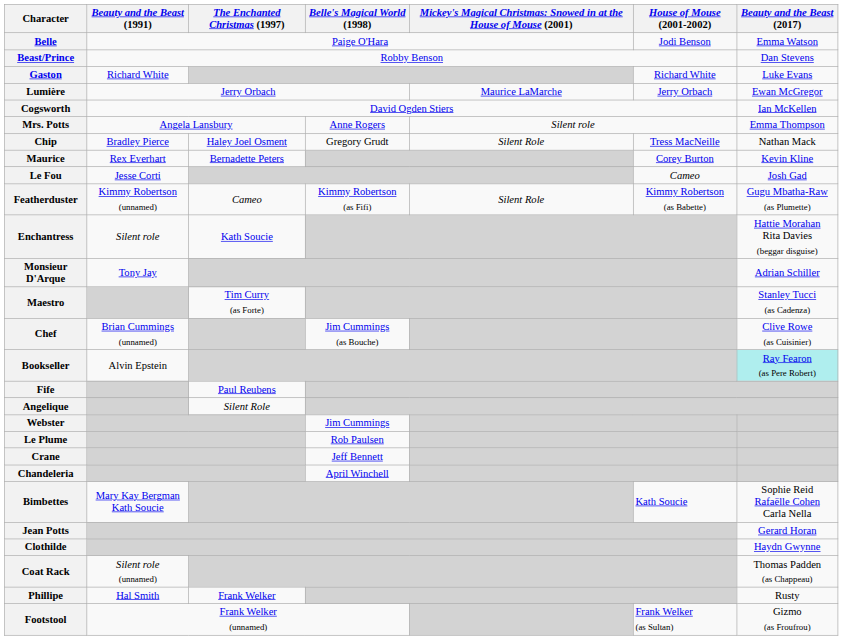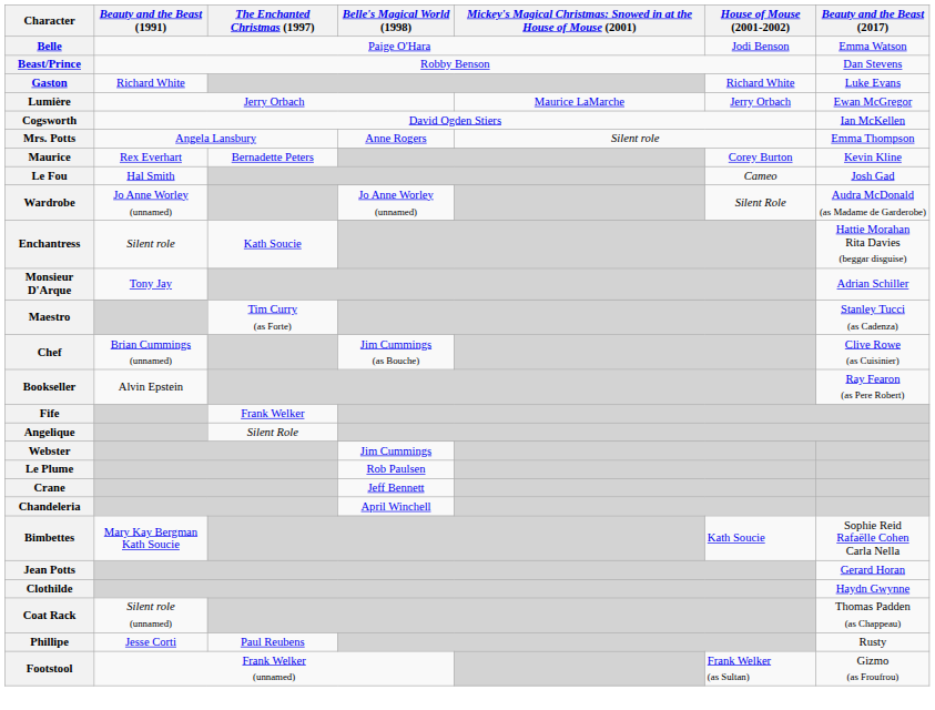- row: Chip | Bradley Pierce | Haley Joel Osment | Gregory Grudt | Silent Role | Tress MacNeille | Nathan Mack
Le Fou | Beauty and the Beast (1991): Jesse Corti -> Hal Smith
+ row: Wardrobe | Jo Anne Worley (unnamed) | Jo Anne Worley (unnamed) | Silent Role | Audra McDonald (as Madame de Garderobe)
- row: Featherduster | Kimmy Robertson (unnamed) | Cameo | Kimmy Robertson (as Fifi) | Silent Role | Kimmy Robertson (as Babette) | Gugu Mbatha-Raw (as Plumette)
Bookseller | Beauty and the Beast (2017): paleturquoise background -> no background
Fife | The Enchanted Christmas (1997): Paul Reubens -> Frank Welker
Phillipe | Beauty and the Beast (1991): Hal Smith -> Jesse Corti
Phillipe | The Enchanted Christmas (1997): Frank Welker -> Paul Reubens
